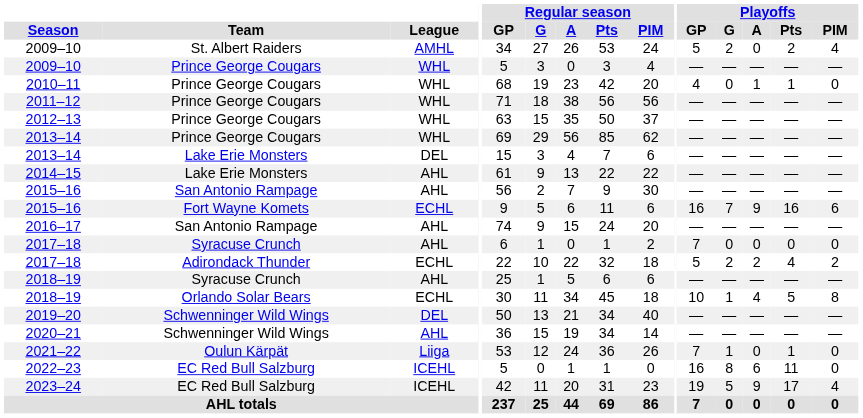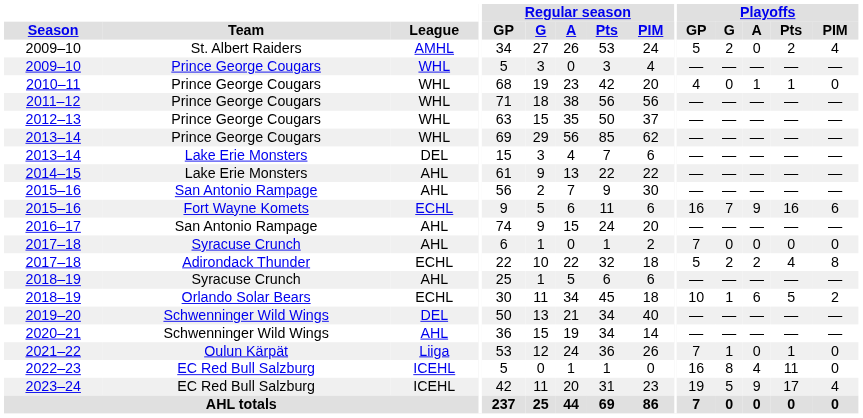2017–18 / Adirondack Thunder | Playoffs / PIM: 2 -> 8
2018–19 / Orlando Solar Bears | Playoffs / A: 4 -> 6
2018–19 / Orlando Solar Bears | Playoffs / PIM: 8 -> 2
2022–23 | Playoffs / A: 6 -> 4
